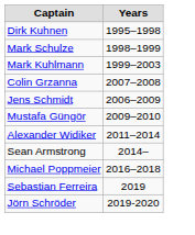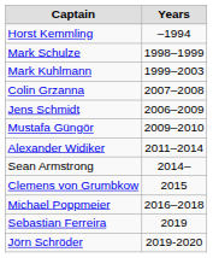+ row: Horst Kemmling | –1994
- row: Dirk Kuhnen | 1995–1998
+ row: Clemens von Grumbkow | 2015
